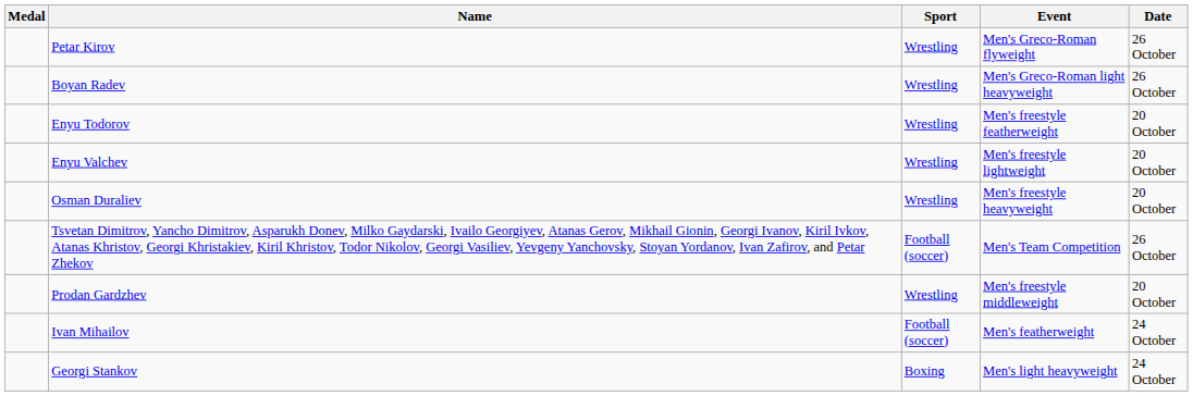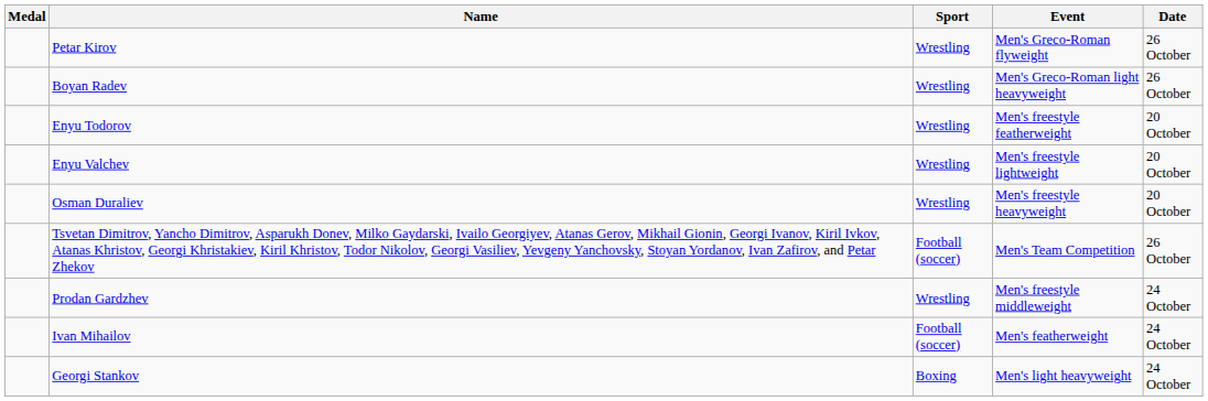Prodan Gardzhev | Date: 20 October -> 24 October
